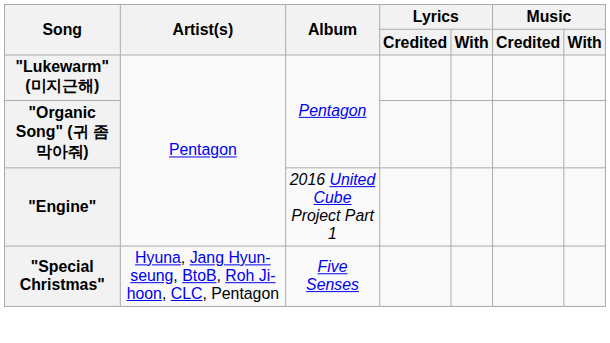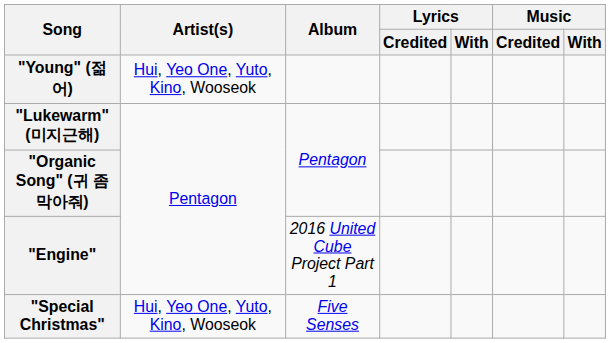+ row: "Young" (젊어) | Hui, Yeo One, Yuto, Kino, Wooseok
"Special Christmas" | Artist(s): Hyuna, Jang Hyun-seung, BtoB, Roh Ji-hoon, CLC, Pentagon -> Hui, Yeo One, Yuto, Kino, Wooseok
